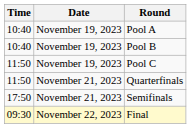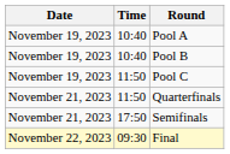columns swapped: Date <-> Time
